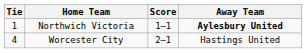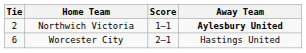Northwich Victoria | Tie: 1 -> 2
Worcester City | Tie: 4 -> 6
